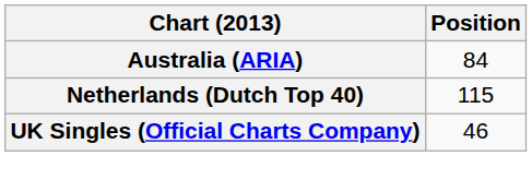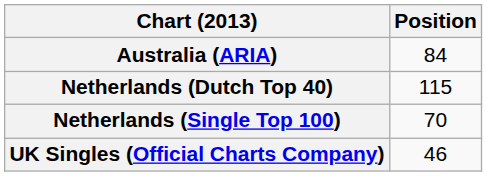+ row: Netherlands (Single Top 100) | 70
